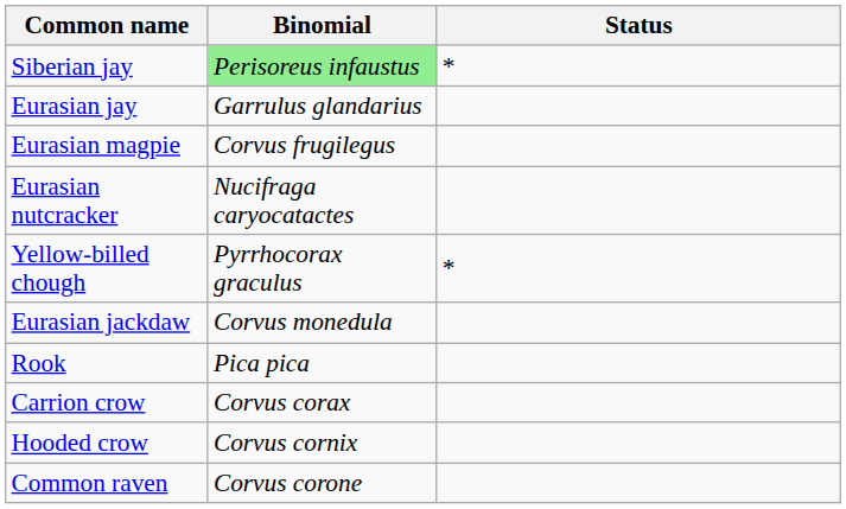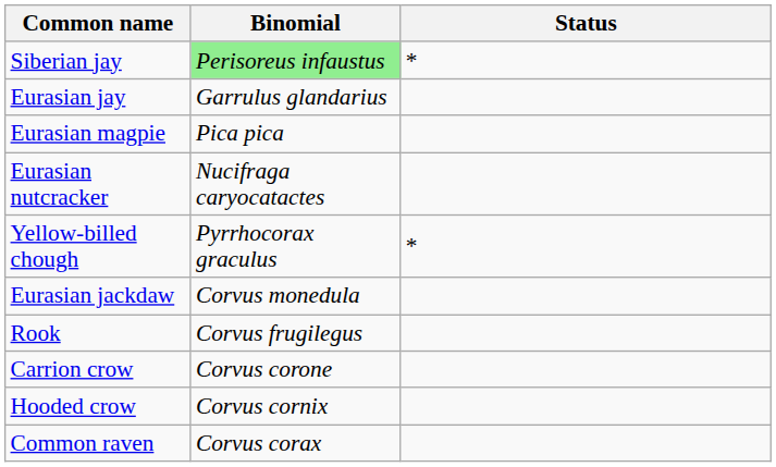Eurasian magpie | Binomial: Corvus frugilegus -> Pica pica
Rook | Binomial: Pica pica -> Corvus frugilegus
Carrion crow | Binomial: Corvus corax -> Corvus corone
Common raven | Binomial: Corvus corone -> Corvus corax
